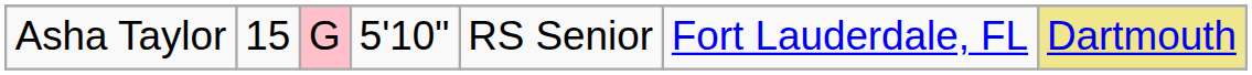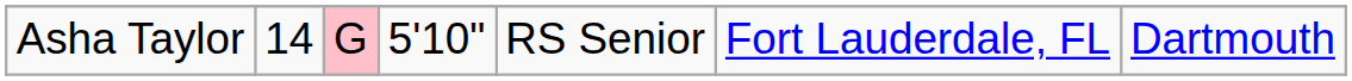Asha Taylor | column 2: 15 -> 14
Asha Taylor | column 7: khaki background -> no background
